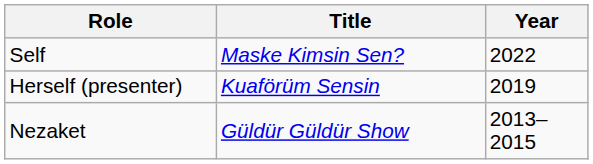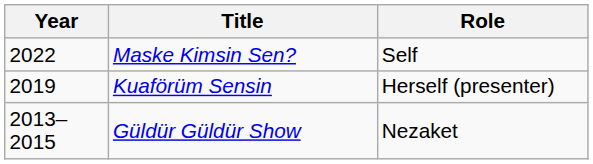columns swapped: Year <-> Role
